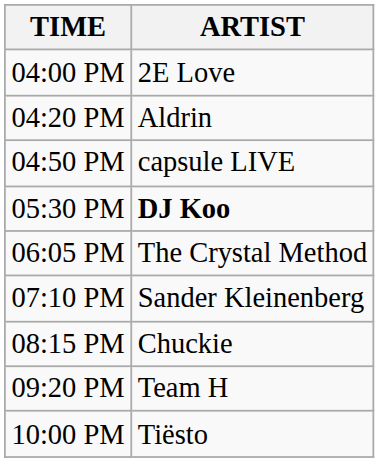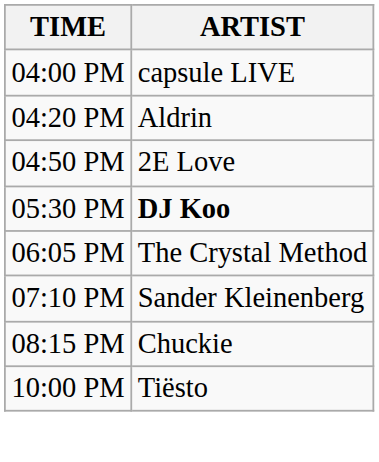04:00 PM | ARTIST: 2E Love -> capsule LIVE
04:50 PM | ARTIST: capsule LIVE -> 2E Love
- row: 09:20 PM | Team H
